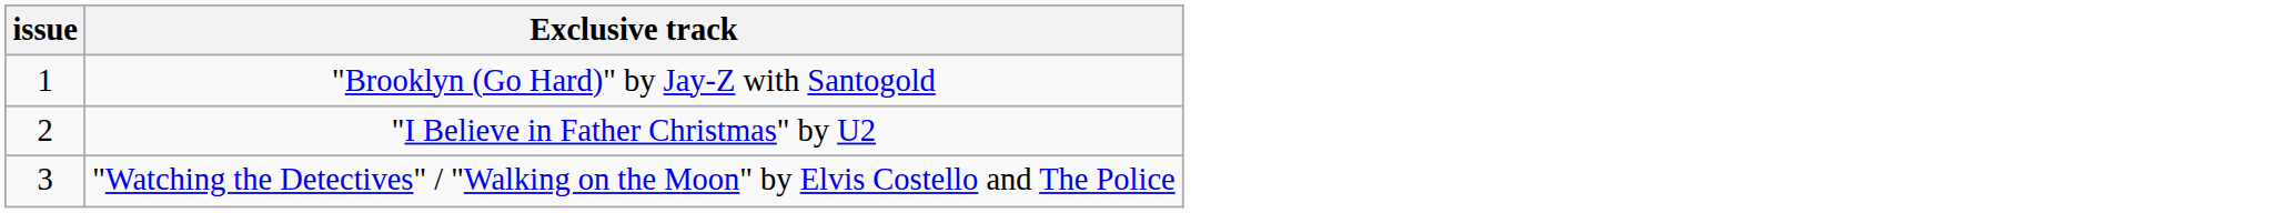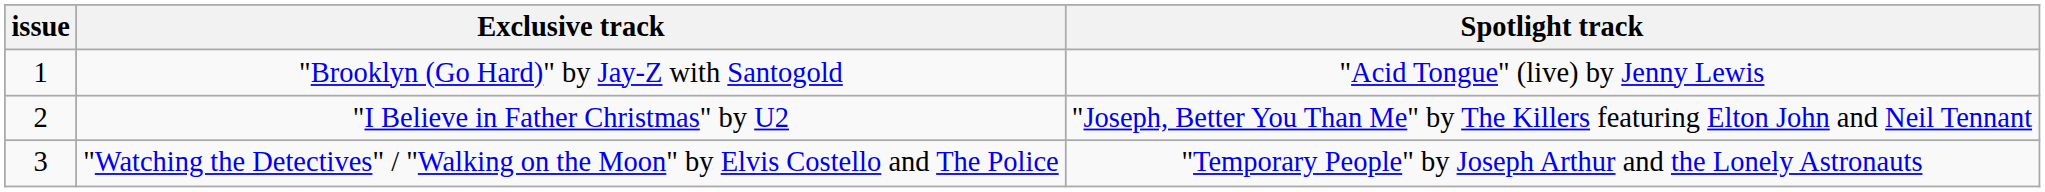+ column: Spotlight track | "Acid Tongue" (live) by Jenny Lewis | "Joseph, Better You Than Me" by The Killers featuring Elton John and Neil Tennant | "Temporary People" by Joseph Arthur and the Lonely Astronauts
